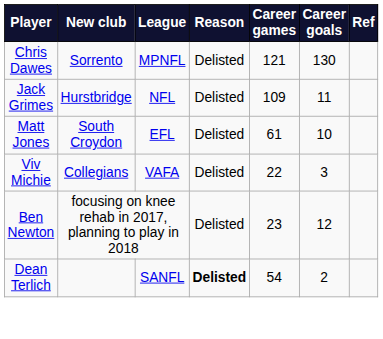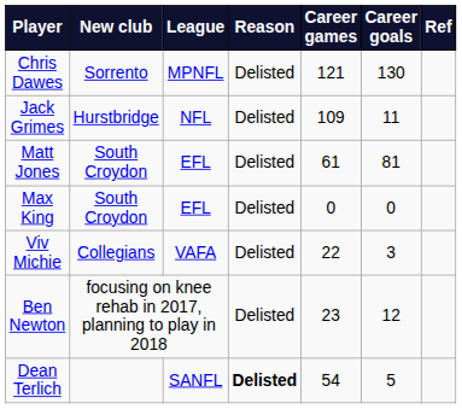Matt Jones | Career goals: 10 -> 81
+ row: Max King | South Croydon | EFL | Delisted | 0 | 0
Dean Terlich | Career goals: 2 -> 5
